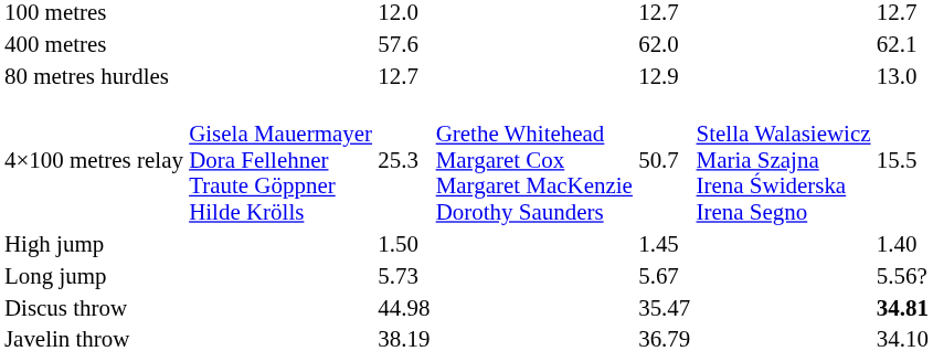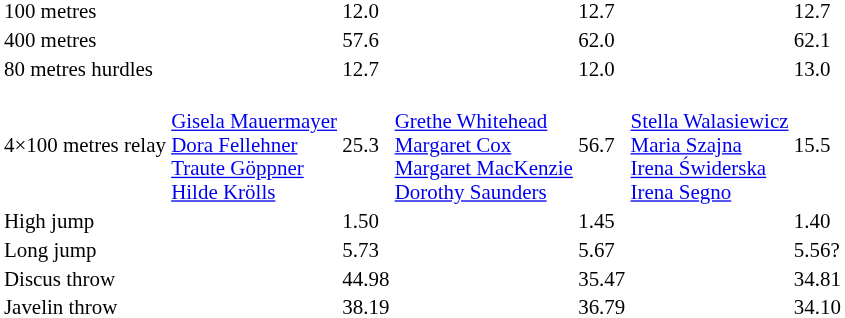80 metres hurdles | column 5: 12.9 -> 12.0
4×100 metres relay | column 5: 50.7 -> 56.7
Discus throw | column 7: bold -> normal
